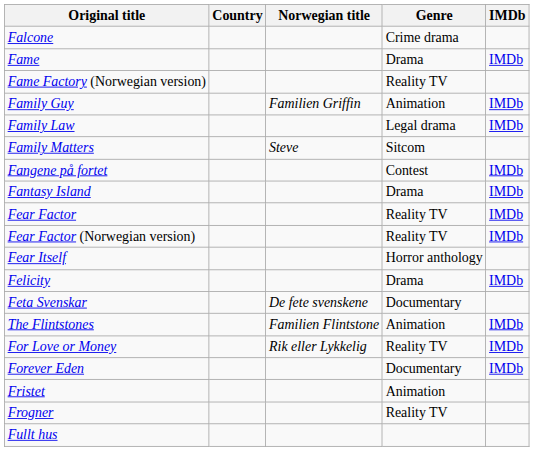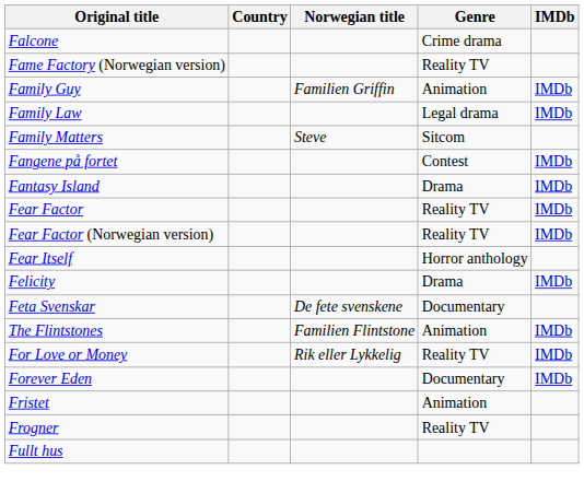- row: Fame | Drama | IMDb
